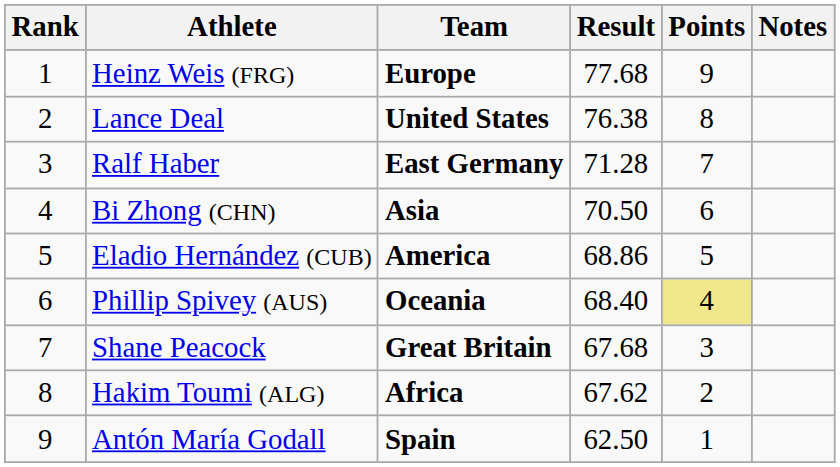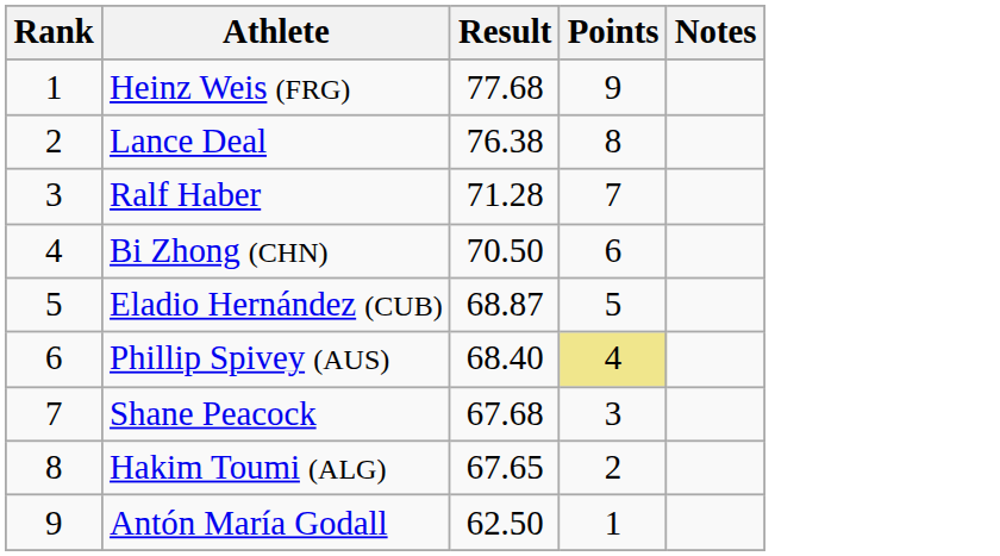- column: Team | Europe | United States | East Germany | Asia | America | Oceania | Great Britain | Africa | Spain
Eladio Hernández (CUB) | Result: 68.86 -> 68.87
Hakim Toumi (ALG) | Result: 67.62 -> 67.65
